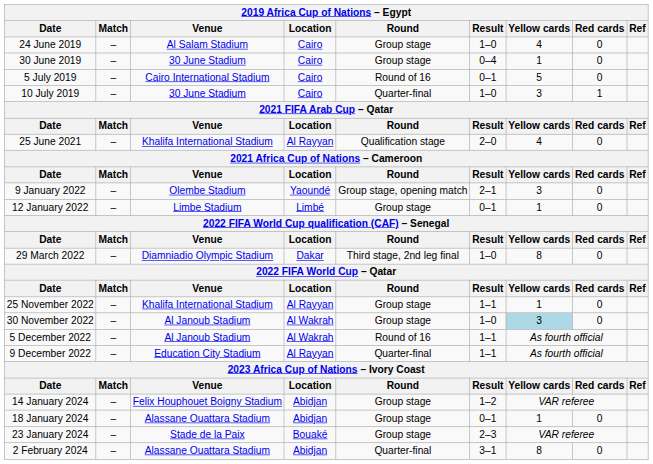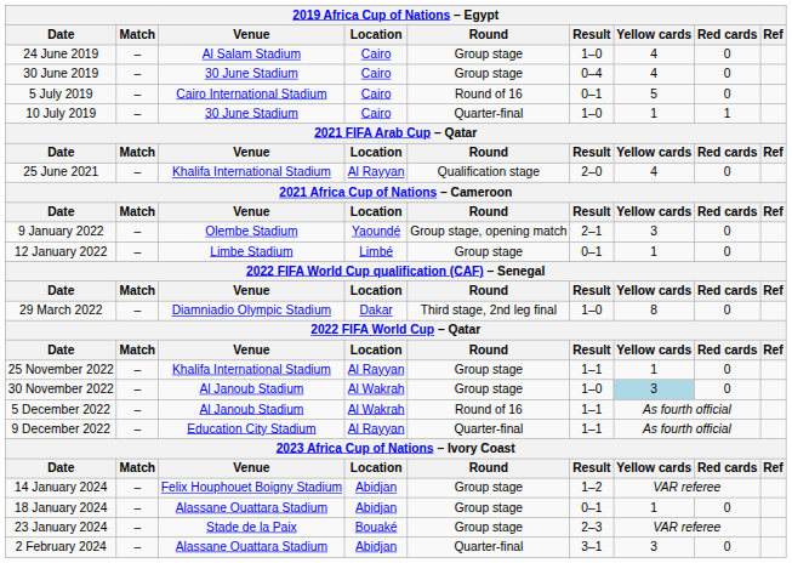30 June 2019 | Yellow cards: 1 -> 4
10 July 2019 | Yellow cards: 3 -> 1
2 February 2024 | Yellow cards: 8 -> 3
